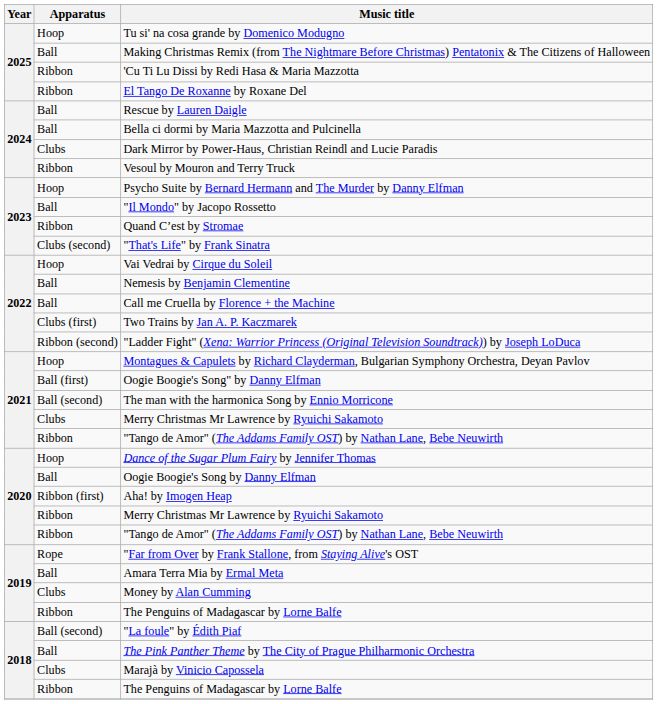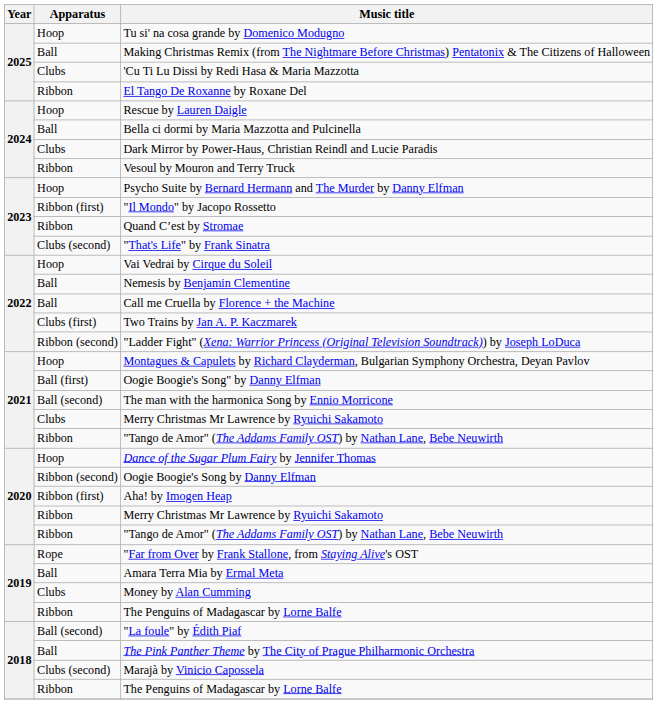'Cu Ti Lu Dissi by Redi Hasa & Maria Mazzotta | Apparatus: Ribbon -> Clubs
Rescue by Lauren Daigle | Apparatus: Ball -> Hoop
"Il Mondo" by Jacopo Rossetto | Apparatus: Ball -> Ribbon (first)
Oogie Boogie's Song by Danny Elfman | Apparatus: Ball -> Ribbon (second)
Marajà by Vinicio Capossela | Apparatus: Clubs -> Clubs (second)
